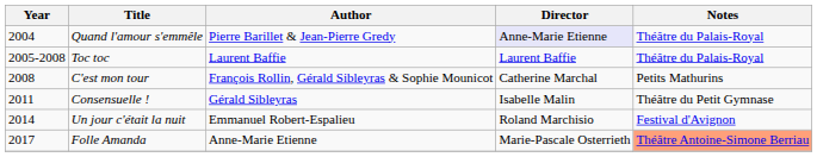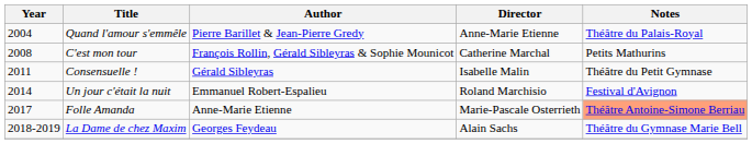Quand l'amour s'emmêle | Director: lavender background -> no background
- row: 2005-2008 | Toc toc | Laurent Baffie | Laurent Baffie | Théâtre du Palais-Royal
+ row: 2018-2019 | La Dame de chez Maxim | Georges Feydeau | Alain Sachs | Théâtre du Gymnase Marie Bell
